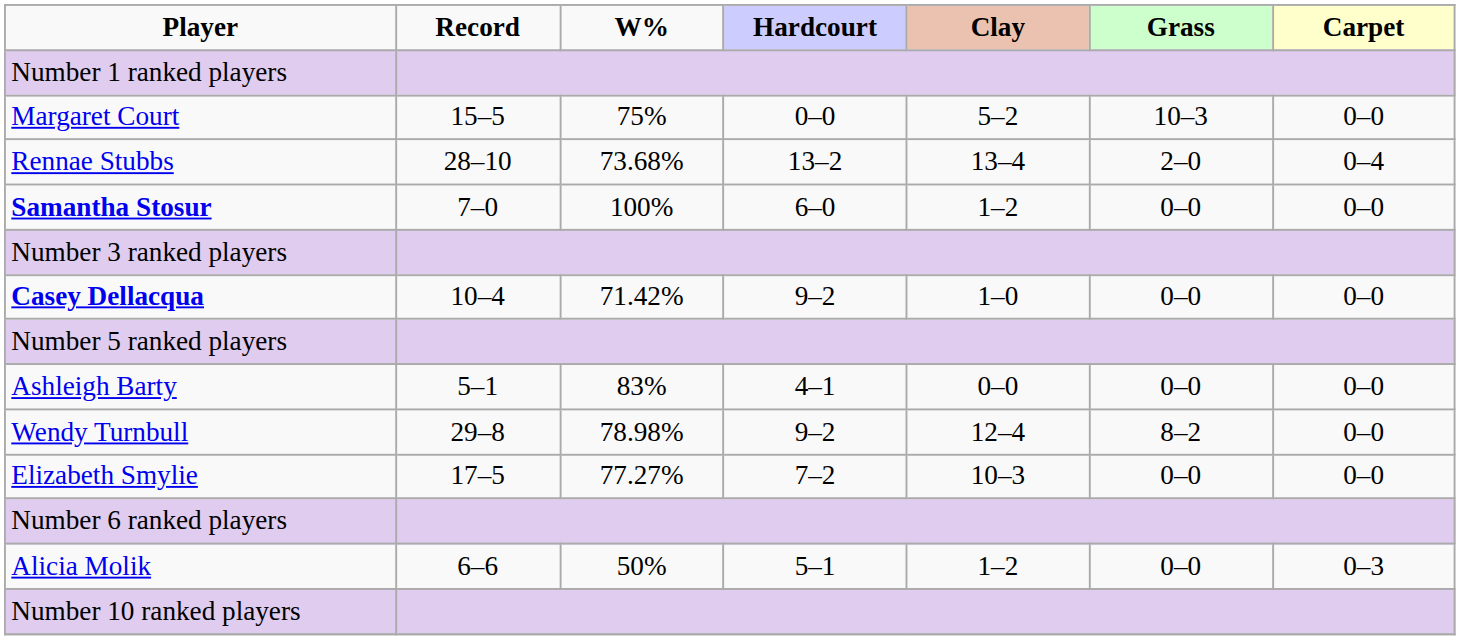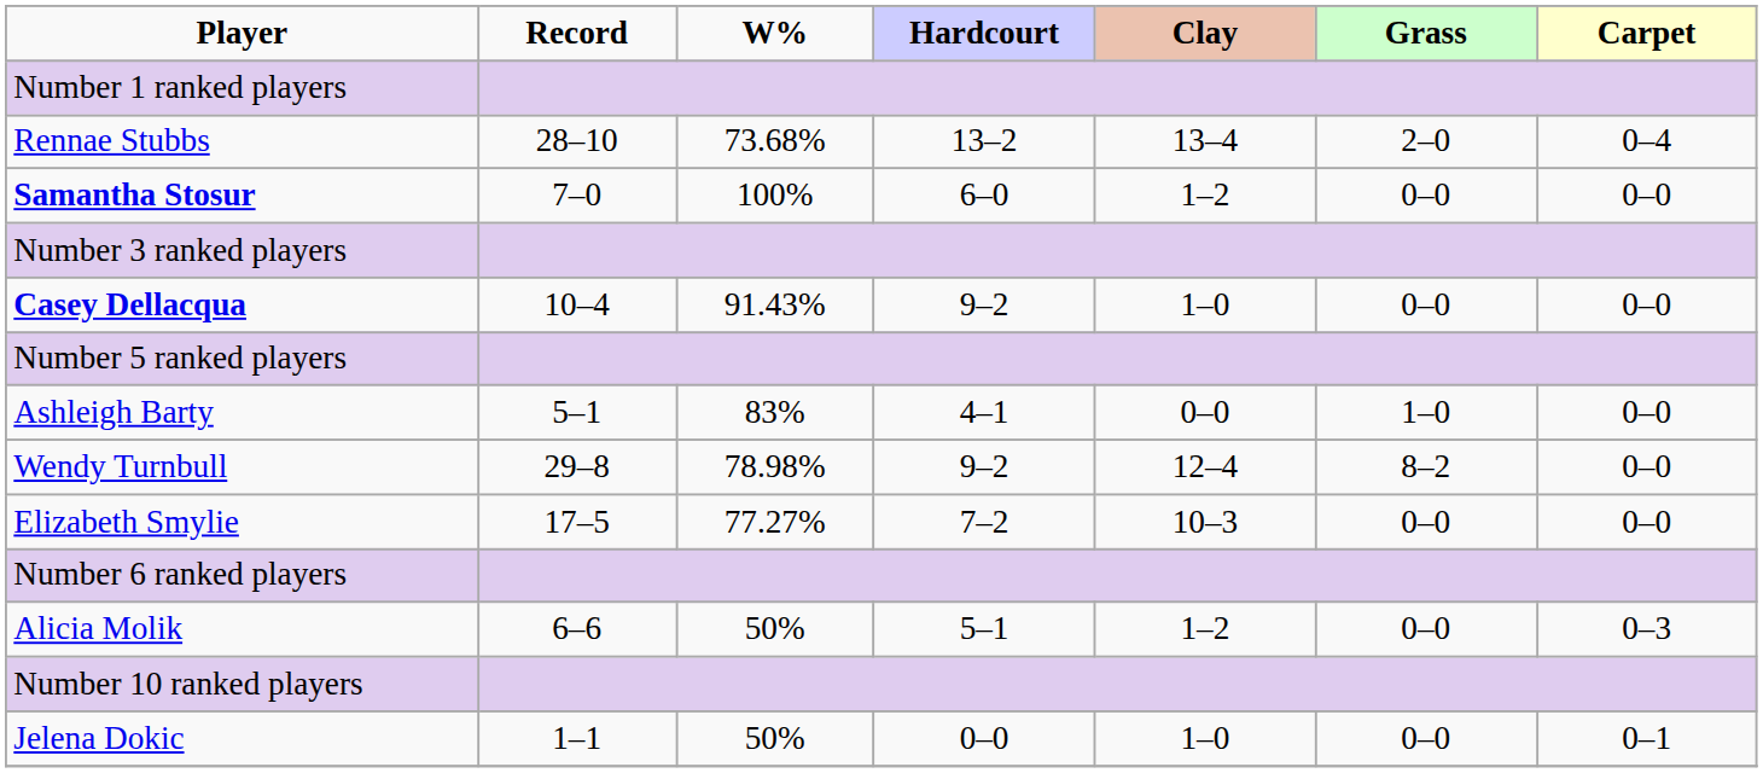- row: Margaret Court | 15–5 | 75% | 0–0 | 5–2 | 10–3 | 0–0
Casey Dellacqua | W%: 71.42% -> 91.43%
Ashleigh Barty | Grass: 0–0 -> 1–0
+ row: Jelena Dokic | 1–1 | 50% | 0–0 | 1–0 | 0–0 | 0–1
